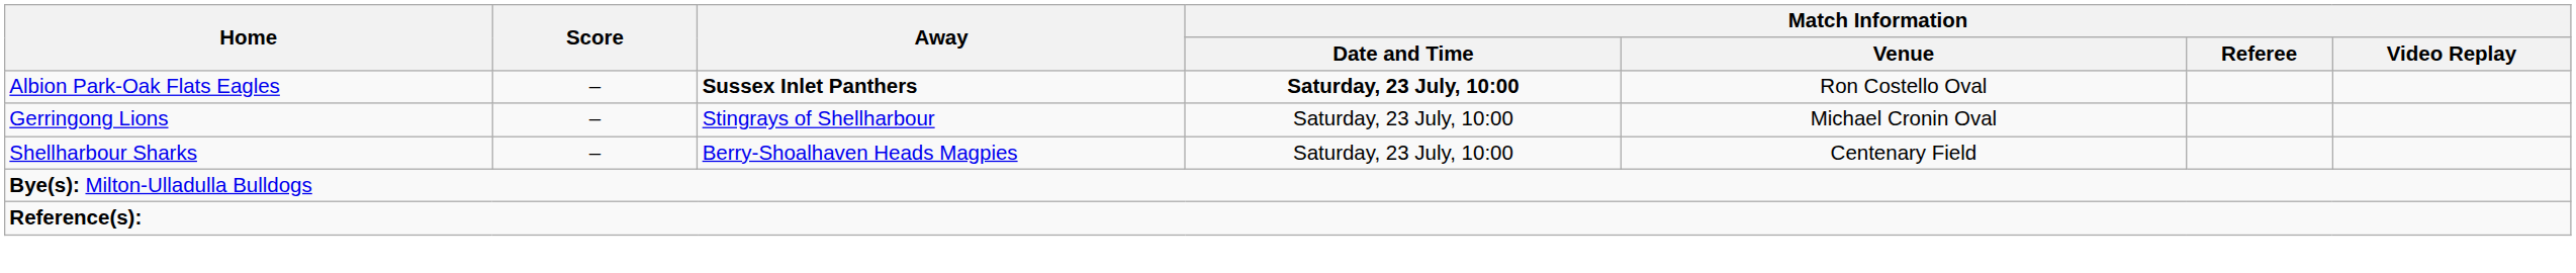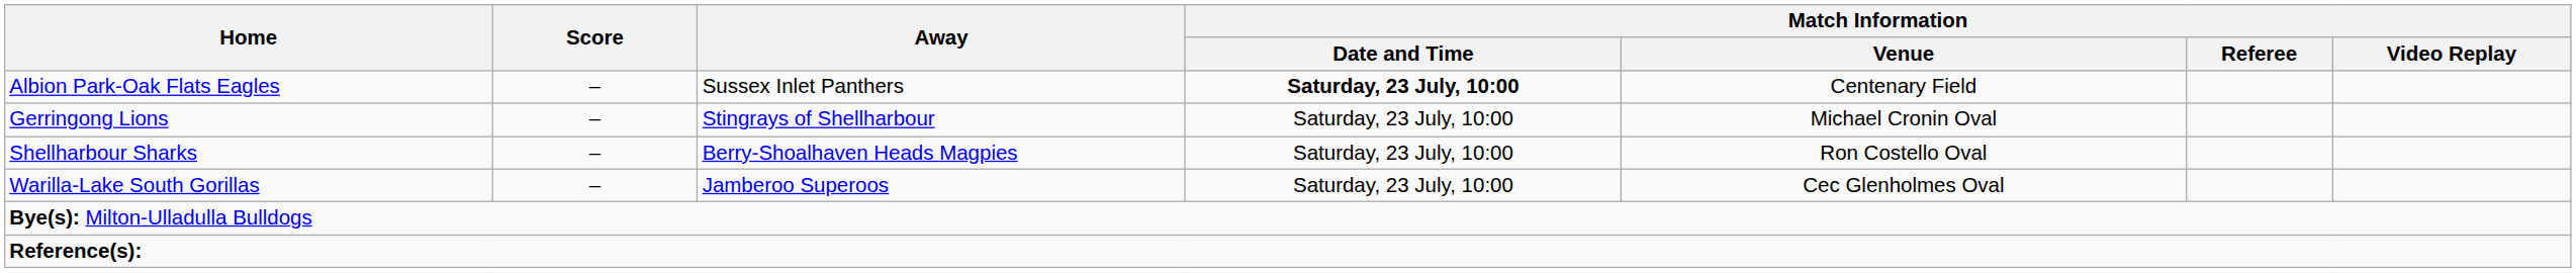Albion Park-Oak Flats Eagles | Away: bold -> normal
Albion Park-Oak Flats Eagles | Match Information / Venue: Ron Costello Oval -> Centenary Field
Shellharbour Sharks | Match Information / Venue: Centenary Field -> Ron Costello Oval
+ row: Warilla-Lake South Gorillas | – | Jamberoo Superoos | Saturday, 23 July, 10:00 | Cec Glenholmes Oval
